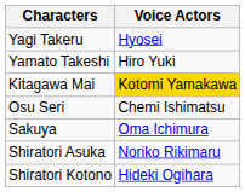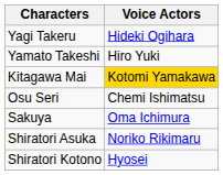Yagi Takeru | Voice Actors: Hyosei -> Hideki Ogihara
Shiratori Kotono | Voice Actors: Hideki Ogihara -> Hyosei
